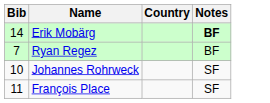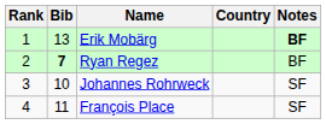+ column: Rank | 1 | 2 | 3 | 4
Erik Mobärg | Bib: 14 -> 13
Ryan Regez | Bib: normal -> bold
